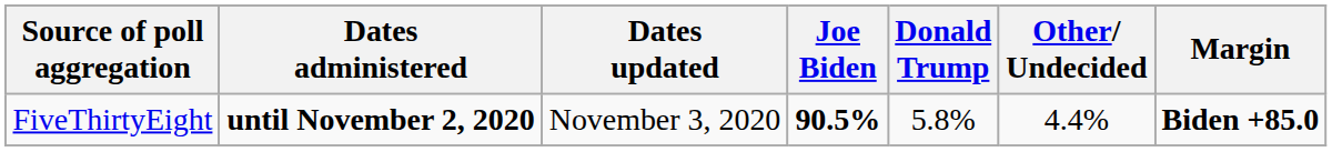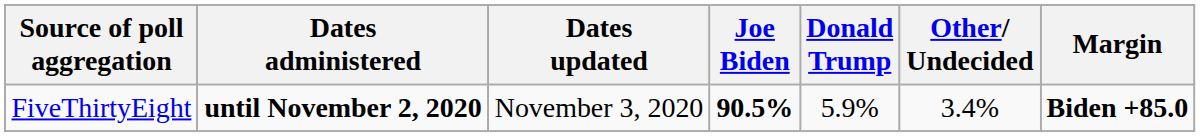FiveThirtyEight | Donald Trump: 5.8% -> 5.9%
FiveThirtyEight | Other/ Undecided: 4.4% -> 3.4%
